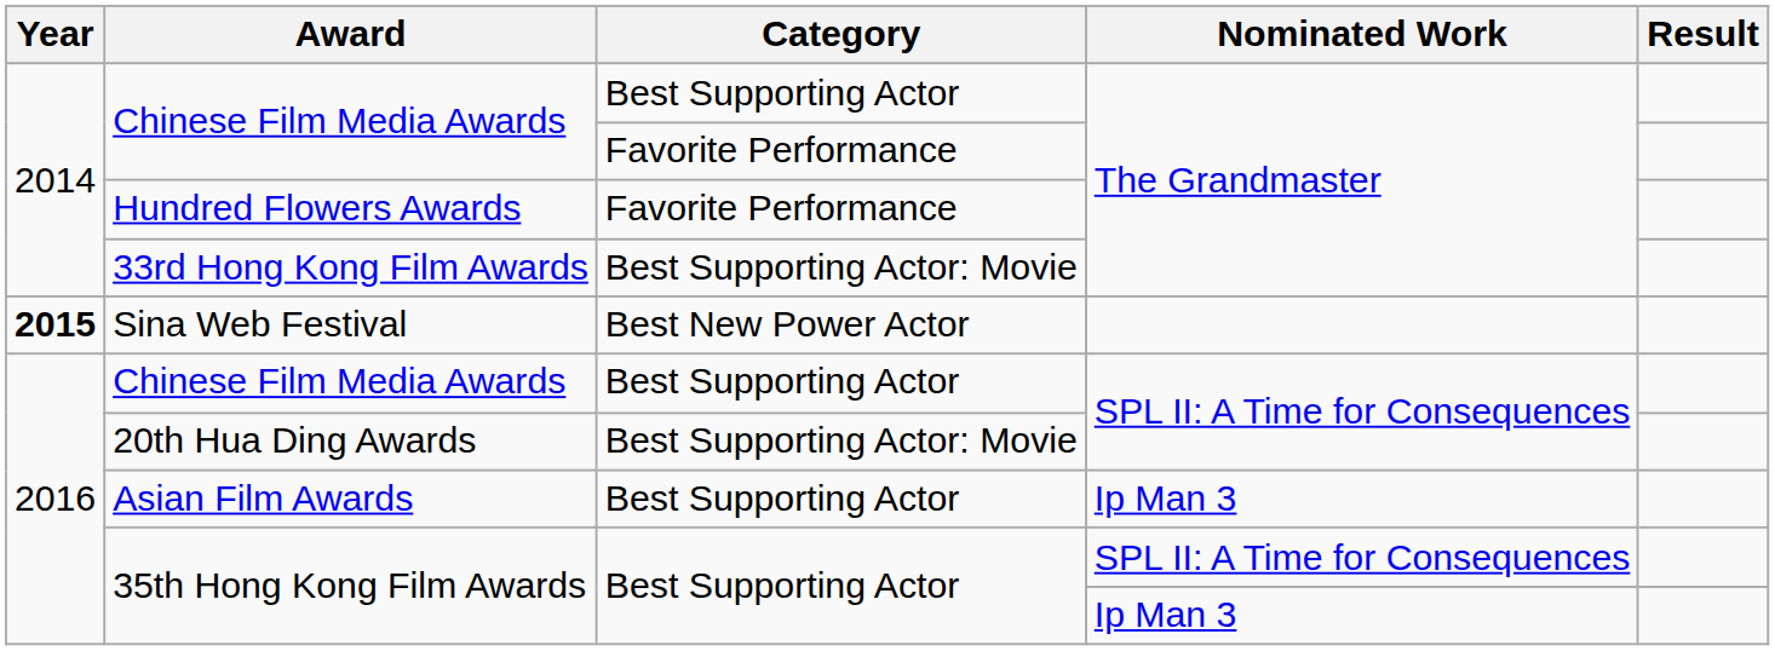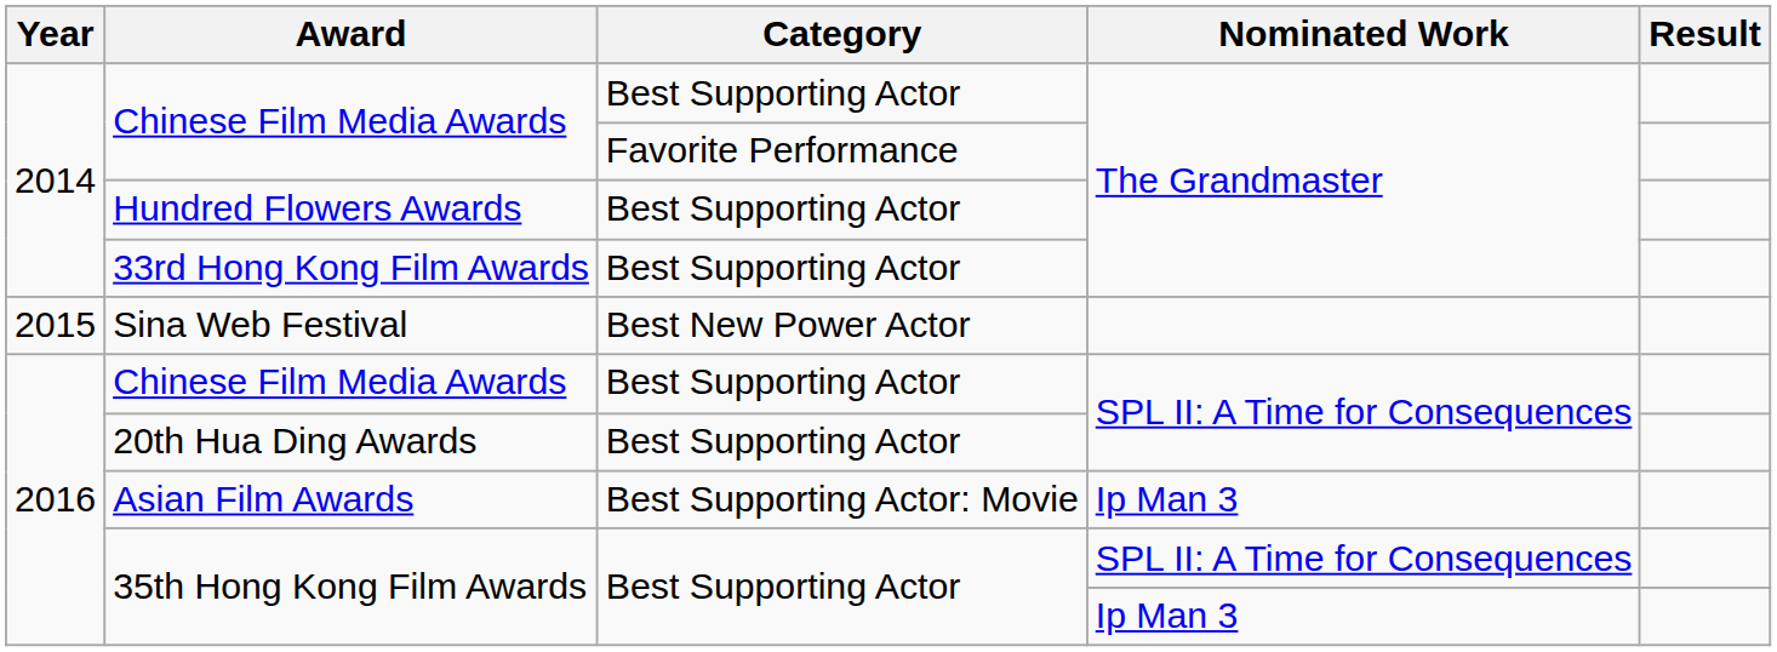Hundred Flowers Awards | Category: Favorite Performance -> Best Supporting Actor
33rd Hong Kong Film Awards | Category: Best Supporting Actor: Movie -> Best Supporting Actor
Sina Web Festival | Year: bold -> normal
20th Hua Ding Awards | Category: Best Supporting Actor: Movie -> Best Supporting Actor
Asian Film Awards | Category: Best Supporting Actor -> Best Supporting Actor: Movie
